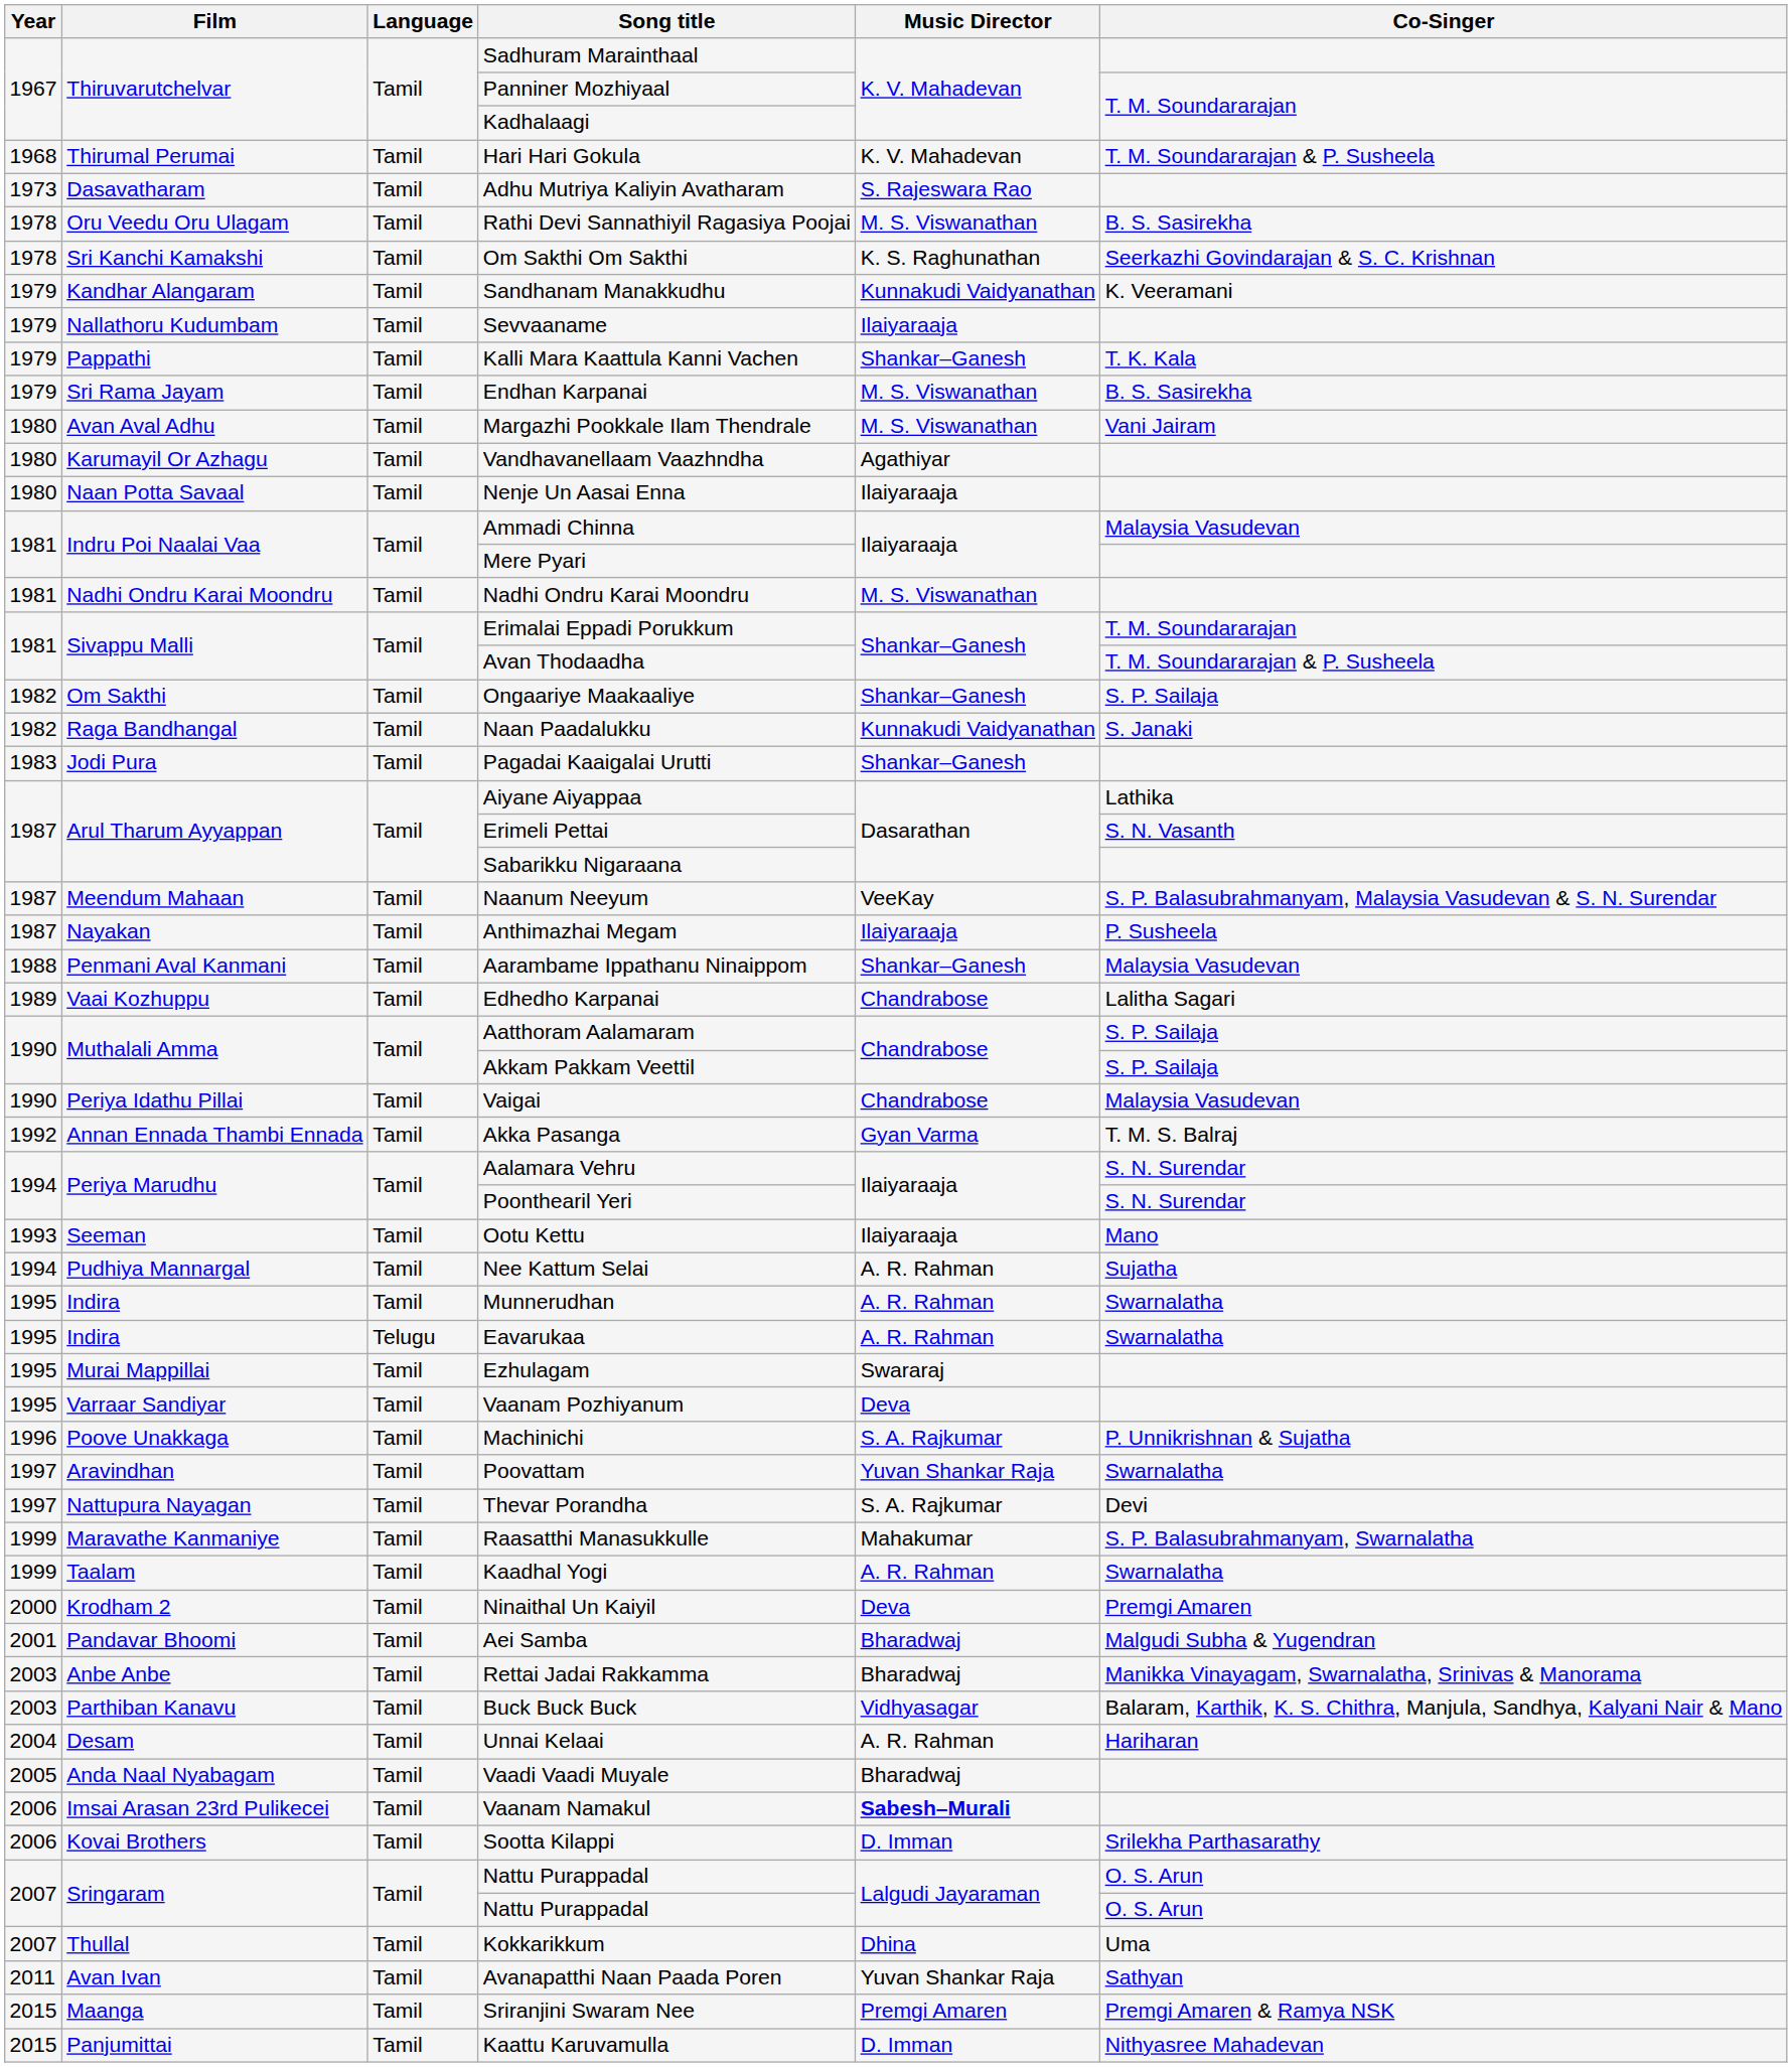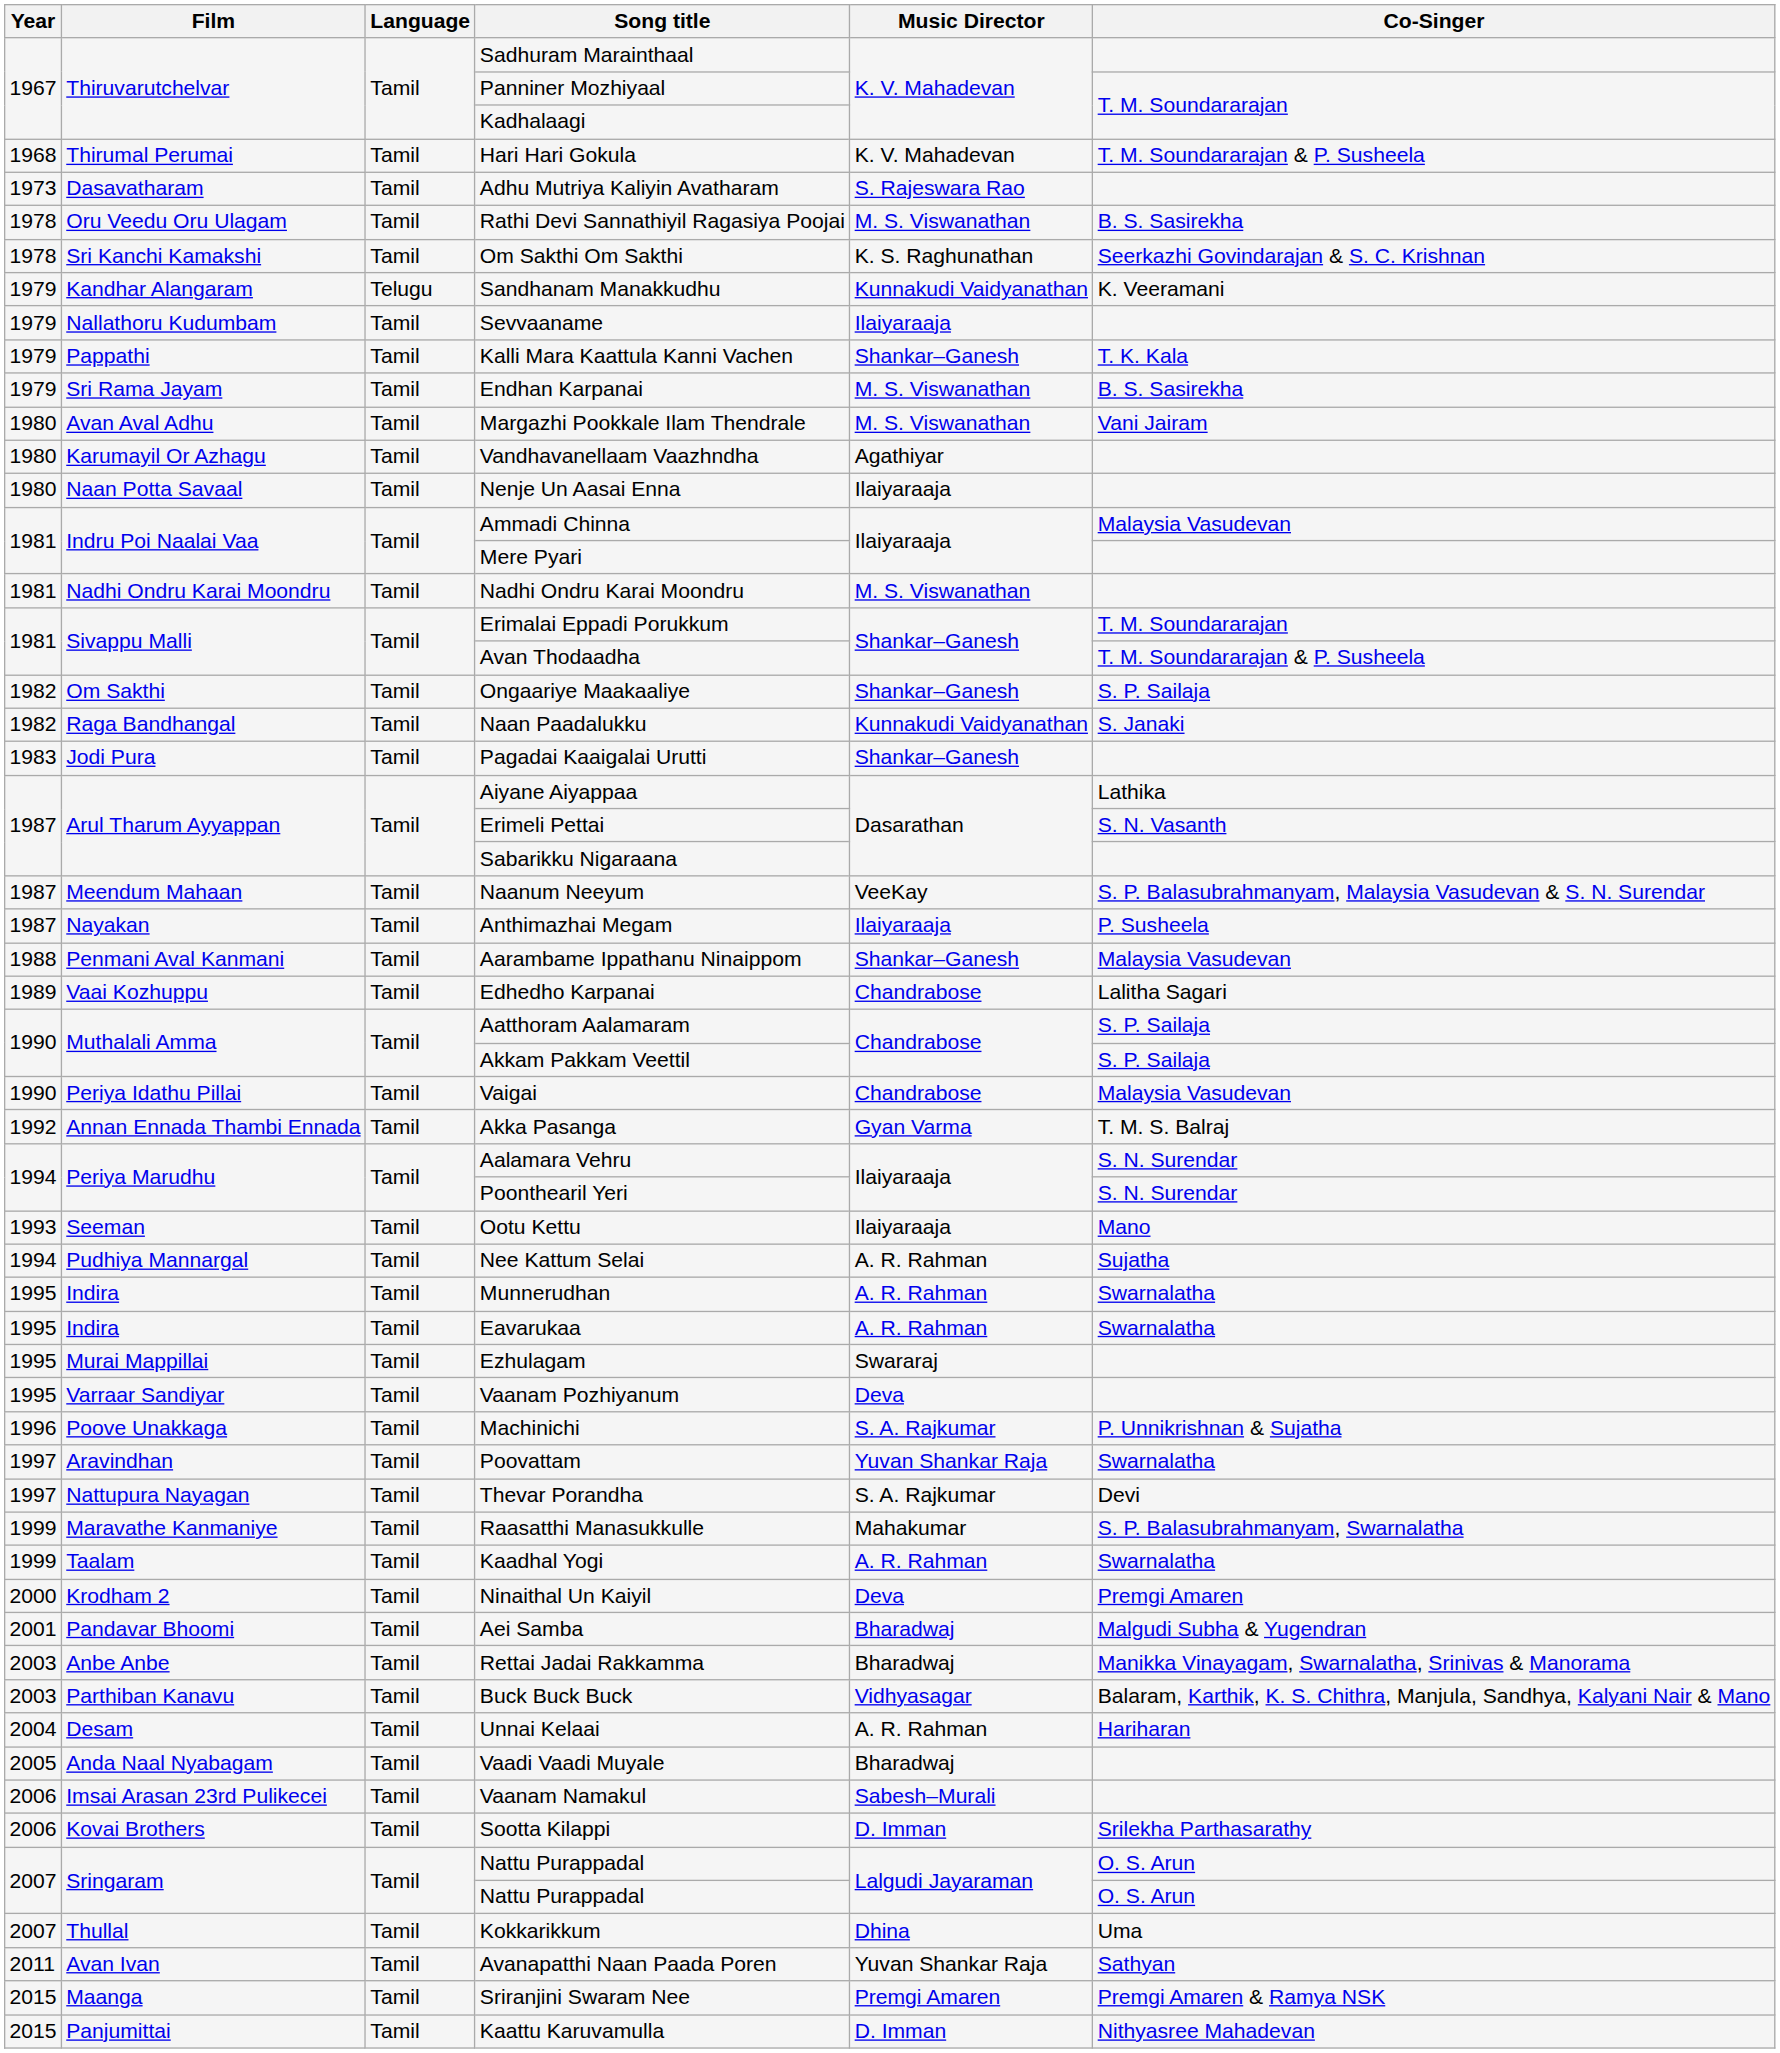Sandhanam Manakkudhu | Language: Tamil -> Telugu
Eavarukaa | Language: Telugu -> Tamil
Vaanam Namakul | Music Director: bold -> normal
